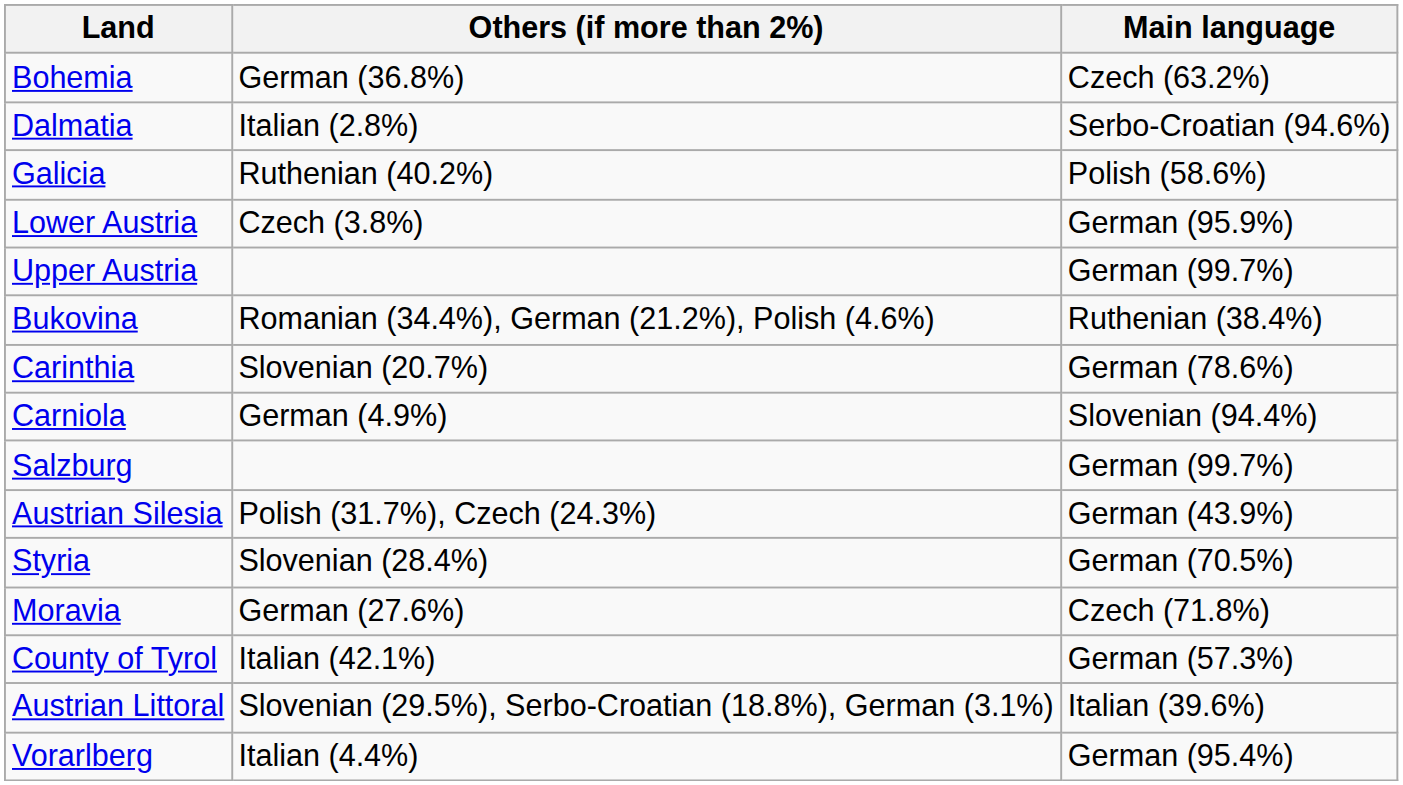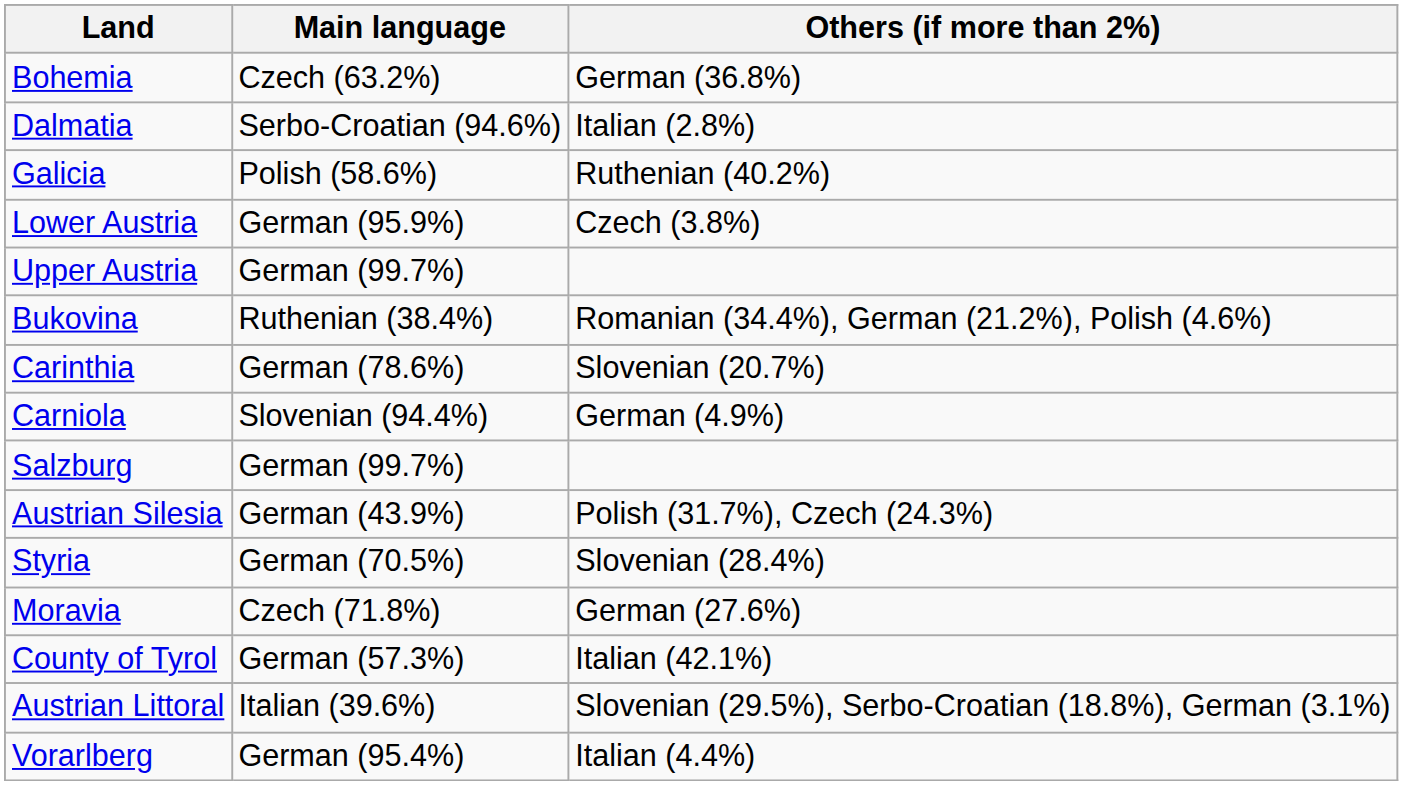columns swapped: Main language <-> Others (if more than 2%)
